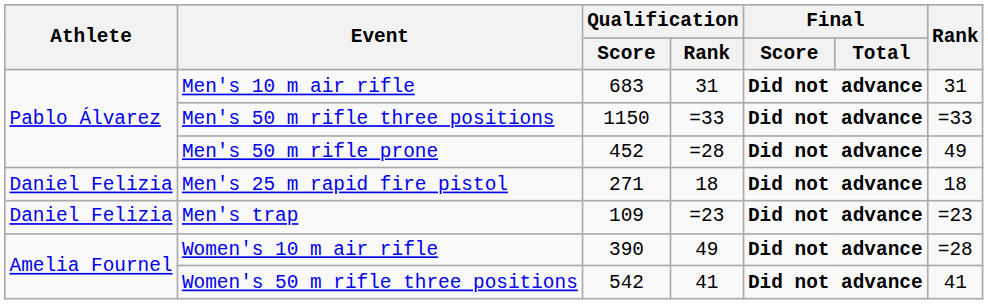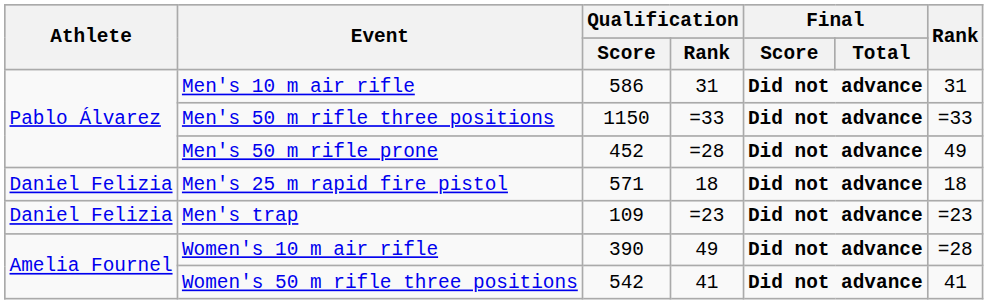Men's 10 m air rifle | Qualification / Score: 683 -> 586
Men's 25 m rapid fire pistol | Qualification / Score: 271 -> 571
